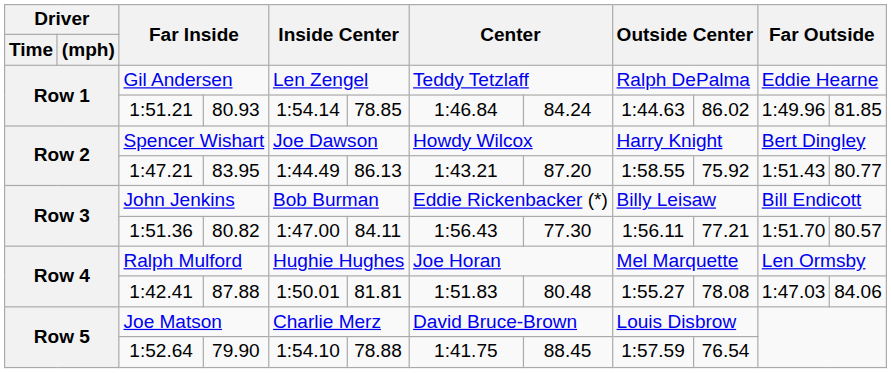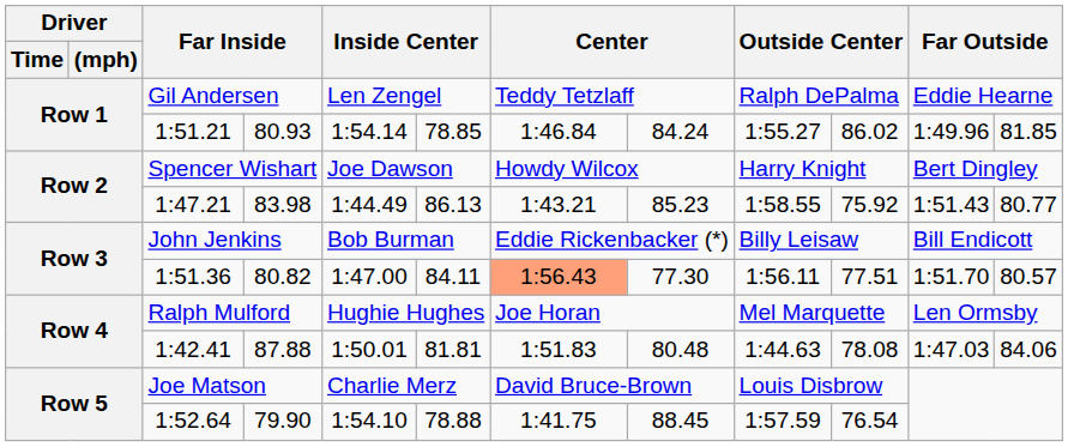1:51.21 | column 9: 1:44.63 -> 1:55.27
1:47.21 | column 4: 83.95 -> 83.98
1:47.21 | column 8: 87.20 -> 85.23
1:51.36 | column 7: no background -> lightsalmon background
1:51.36 | column 10: 77.21 -> 77.51
1:42.41 | column 9: 1:55.27 -> 1:44.63
